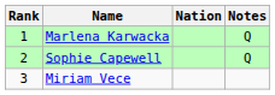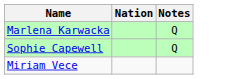- column: Rank | 1 | 2 | 3
